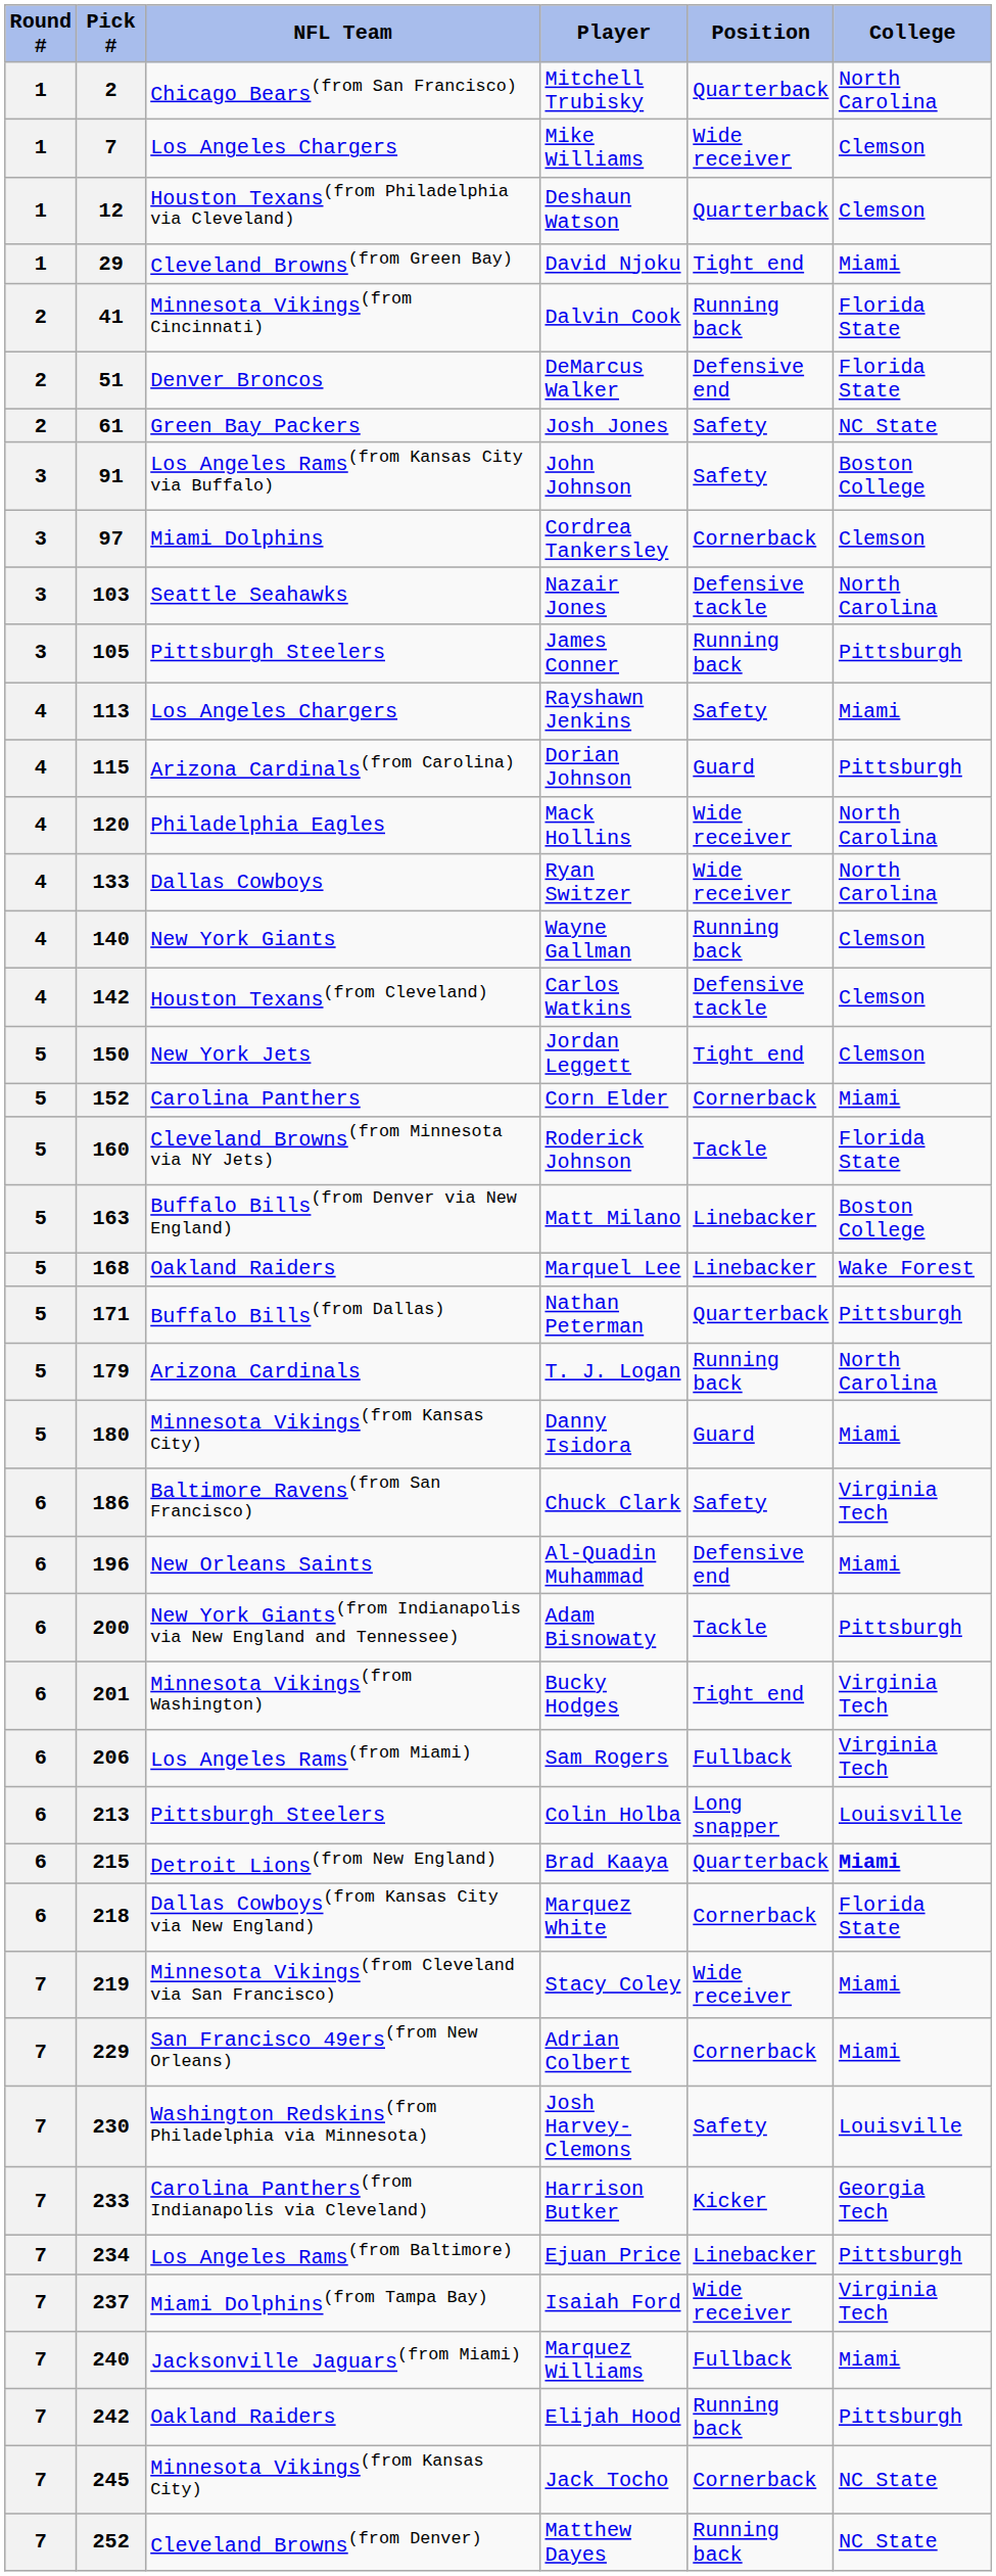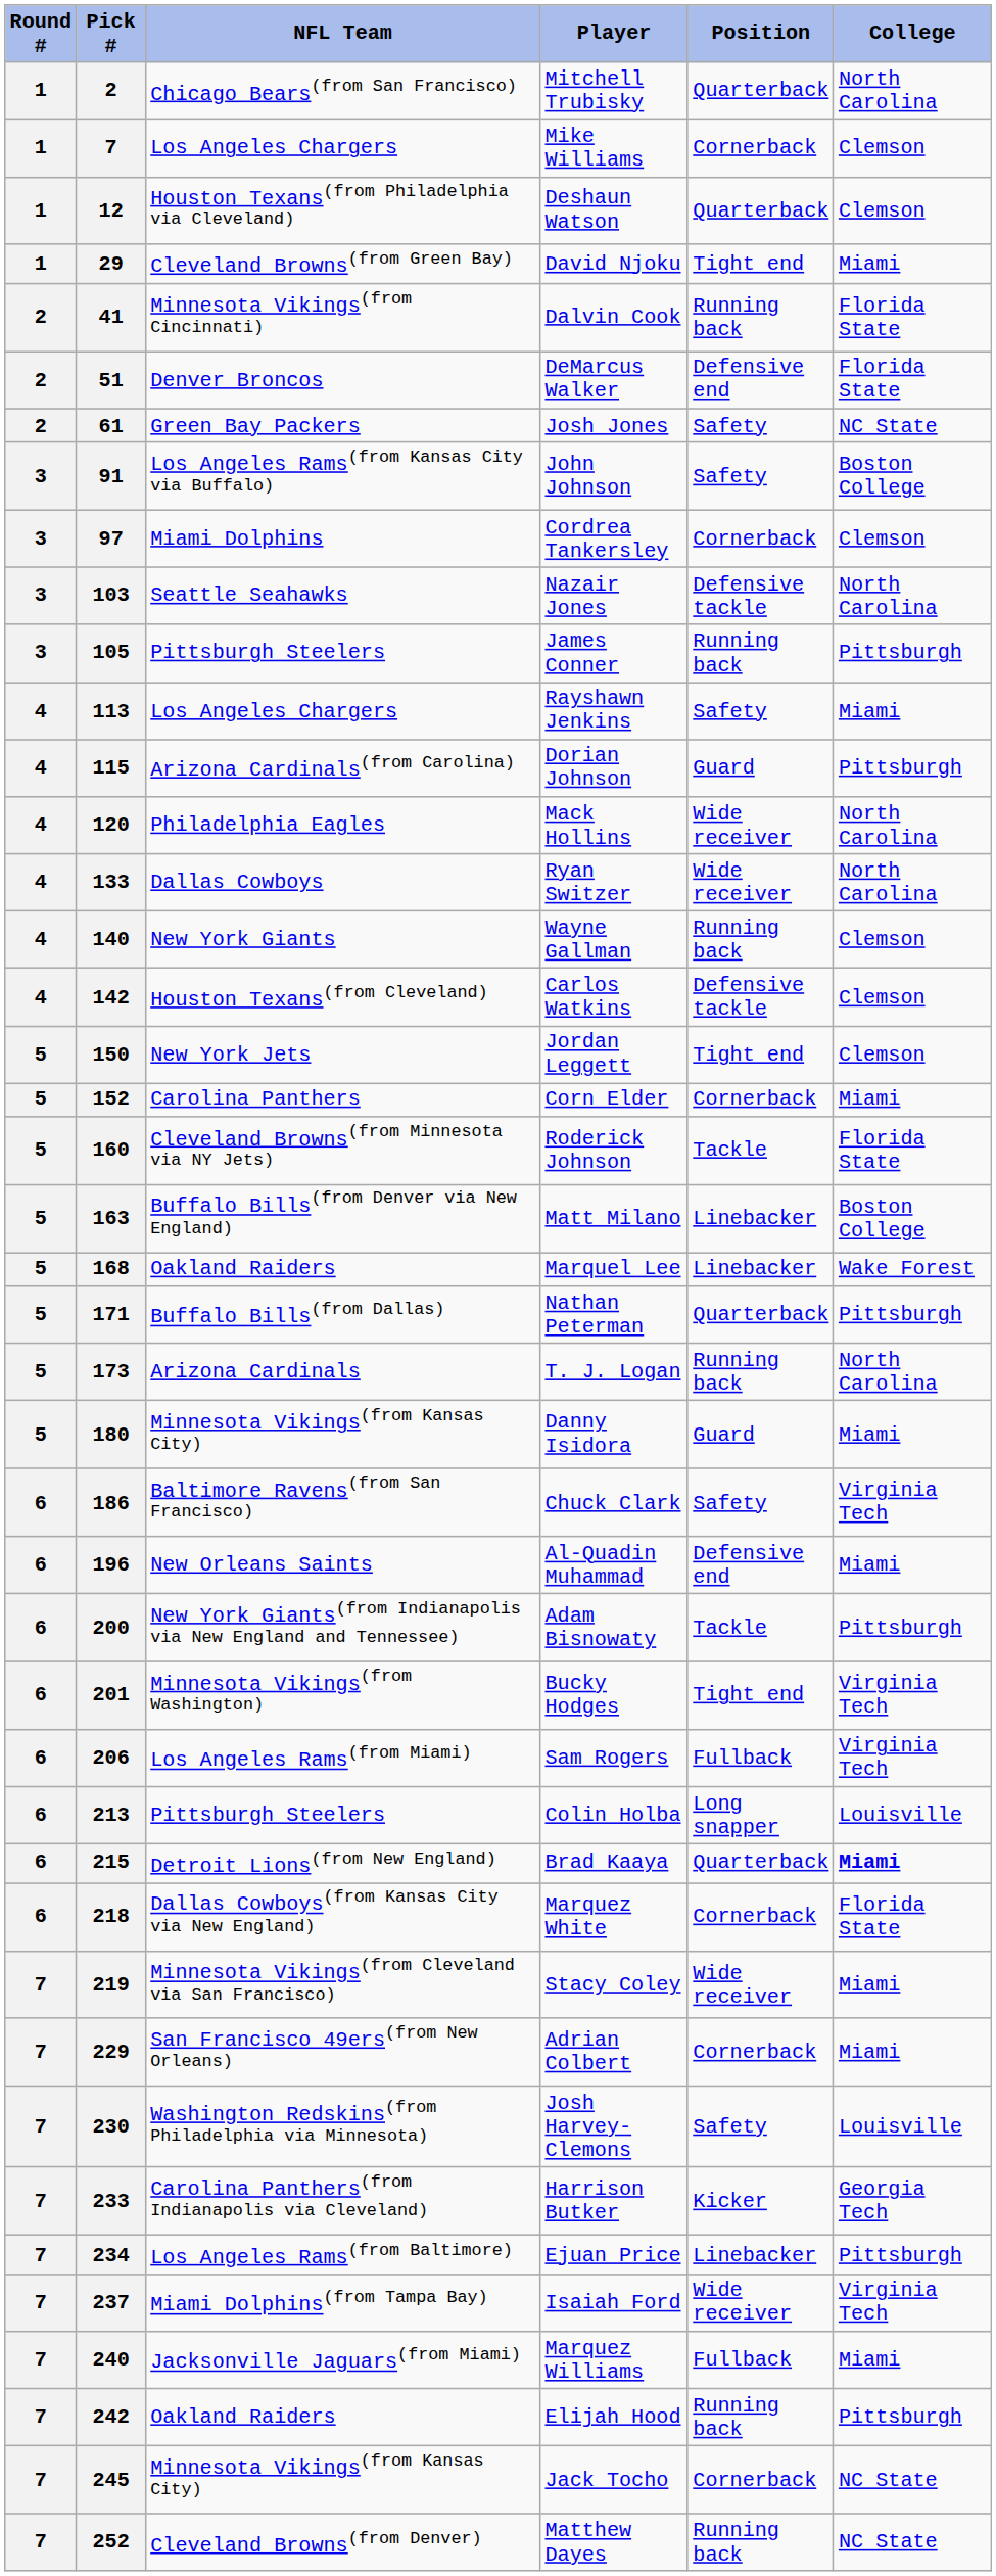Mike Williams | Position: Wide receiver -> Cornerback
T. J. Logan | Pick #: 179 -> 173
